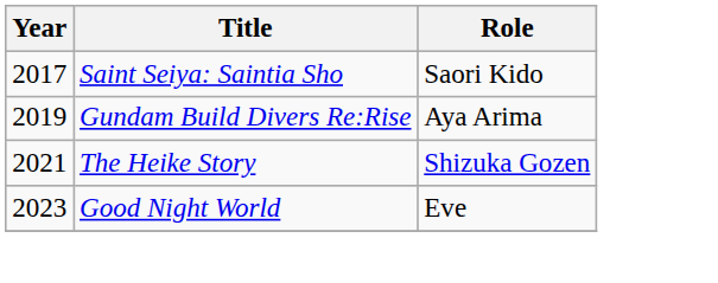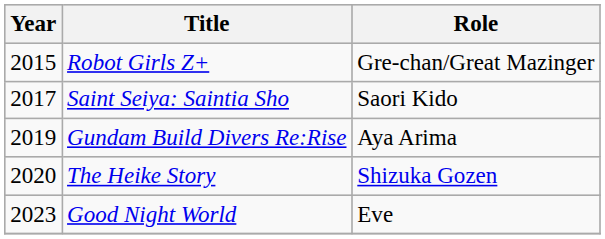+ row: 2015 | Robot Girls Z+ | Gre-chan/Great Mazinger
The Heike Story | Year: 2021 -> 2020
